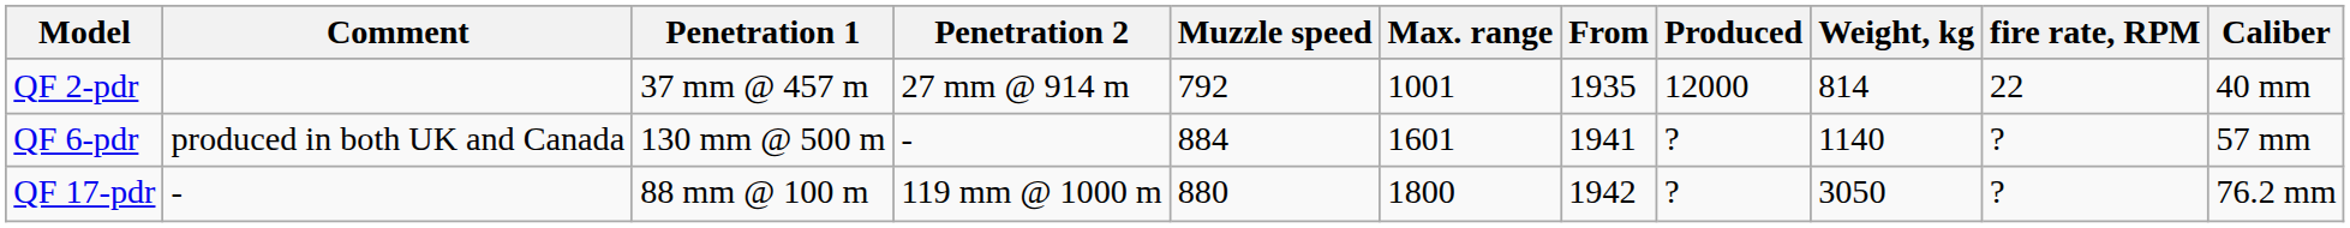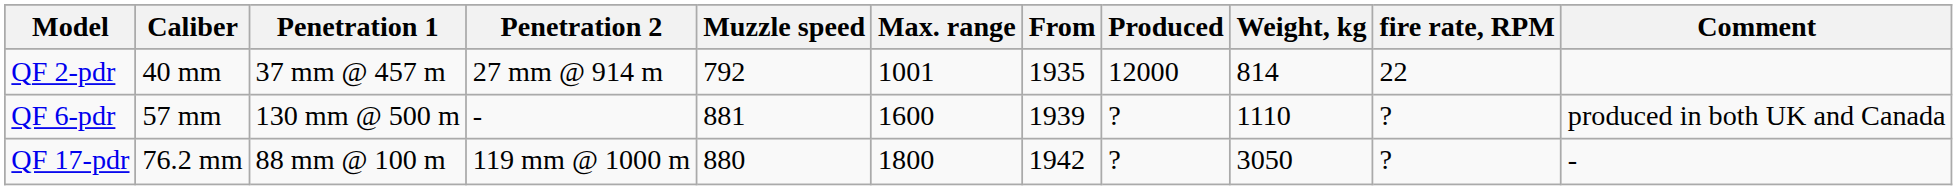columns swapped: Caliber <-> Comment
QF 6-pdr | Muzzle speed: 884 -> 881
QF 6-pdr | Max. range: 1601 -> 1600
QF 6-pdr | From: 1941 -> 1939
QF 6-pdr | Weight, kg: 1140 -> 1110
